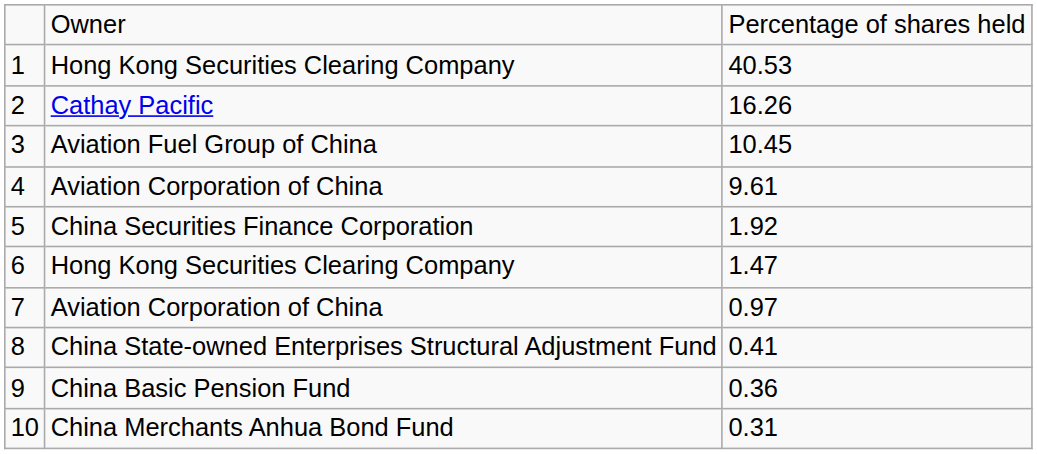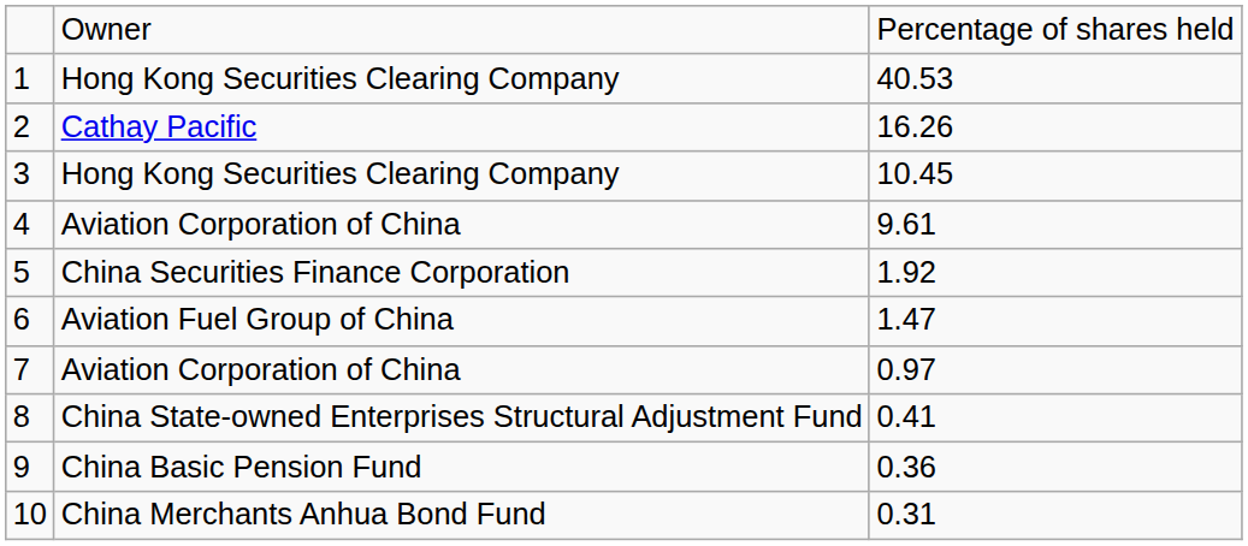3 | column 2: Aviation Fuel Group of China -> Hong Kong Securities Clearing Company
6 | column 2: Hong Kong Securities Clearing Company -> Aviation Fuel Group of China
